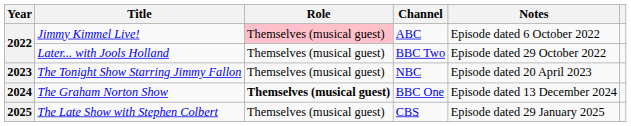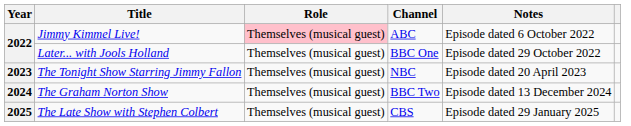Later... with Jools Holland | Channel: BBC Two -> BBC One
The Graham Norton Show | Role: bold -> normal
The Graham Norton Show | Channel: BBC One -> BBC Two
